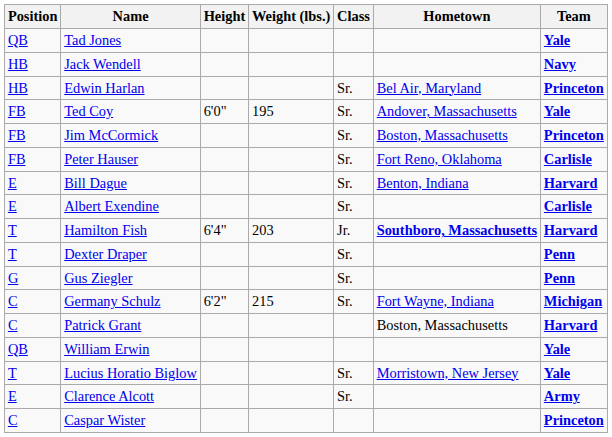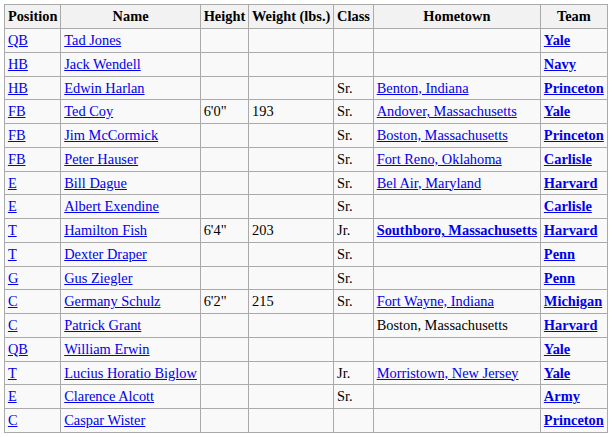Edwin Harlan | Hometown: Bel Air, Maryland -> Benton, Indiana
Ted Coy | Weight (lbs.): 195 -> 193
Bill Dague | Hometown: Benton, Indiana -> Bel Air, Maryland
Lucius Horatio Biglow | Class: Sr. -> Jr.
